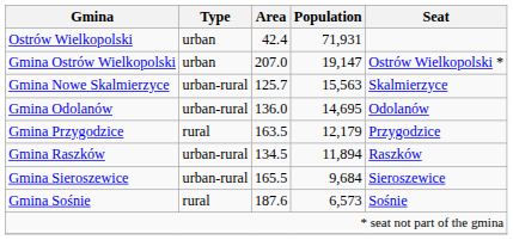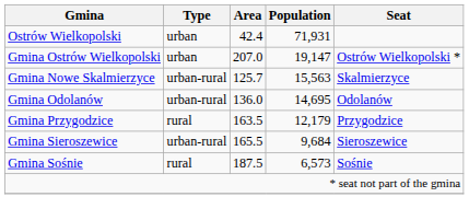- row: Gmina Raszków | urban-rural | 134.5 | 11,894 | Raszków
Gmina Sośnie | Area: 187.6 -> 187.5
